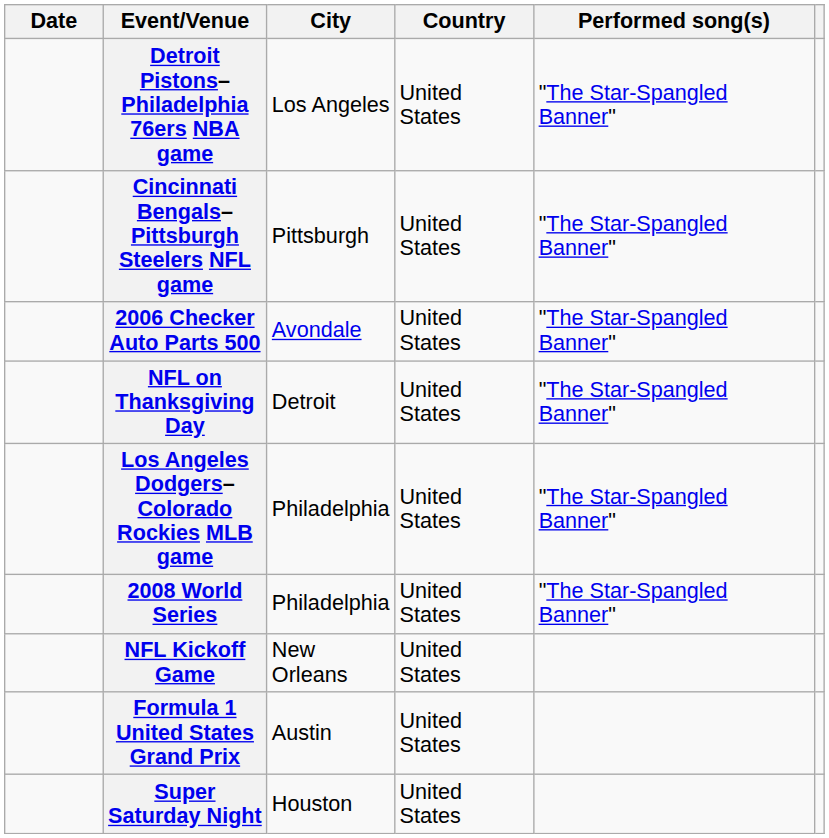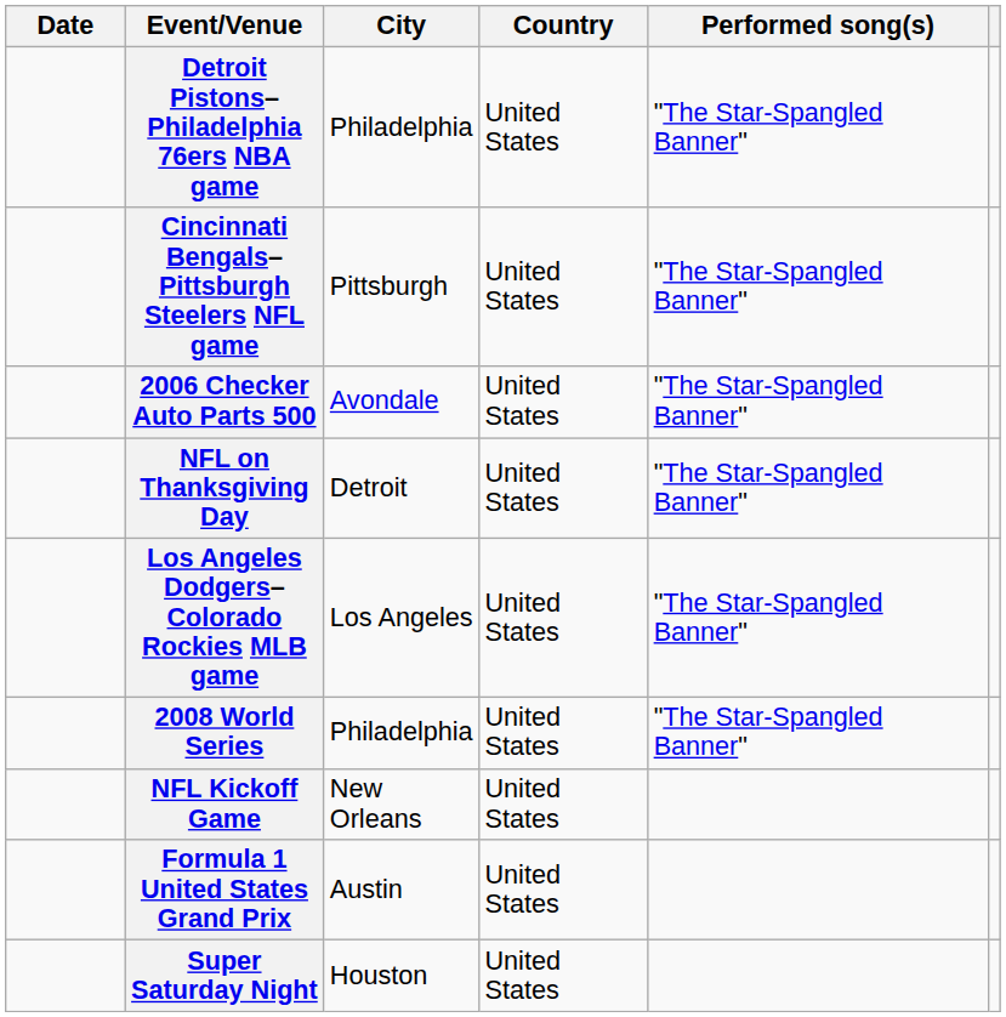Detroit Pistons–Philadelphia 76ers NBA game | City: Los Angeles -> Philadelphia
Los Angeles Dodgers–Colorado Rockies MLB game | City: Philadelphia -> Los Angeles
